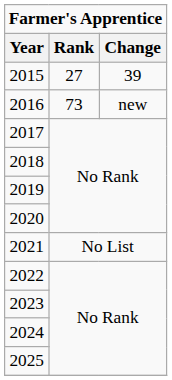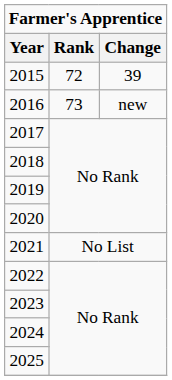2015 | Rank: 27 -> 72
